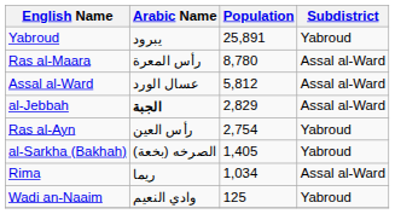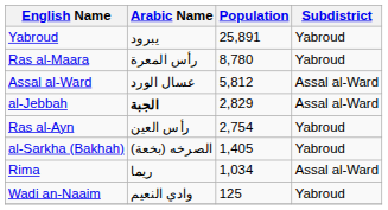Ras al-Maara | Subdistrict: Assal al-Ward -> Yabroud
